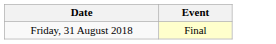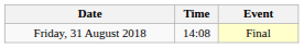+ column: Time | 14:08
